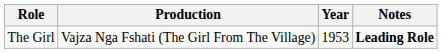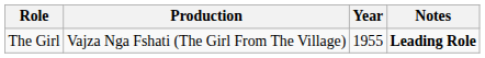The Girl | Year: 1953 -> 1955
